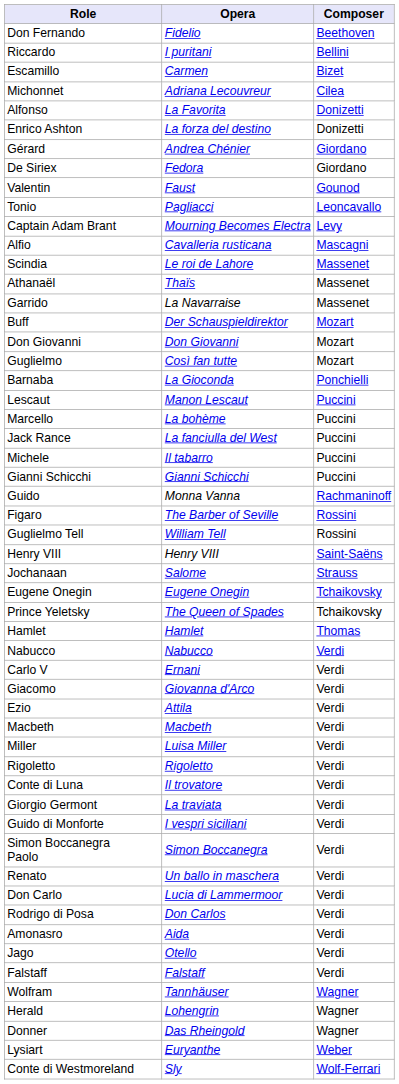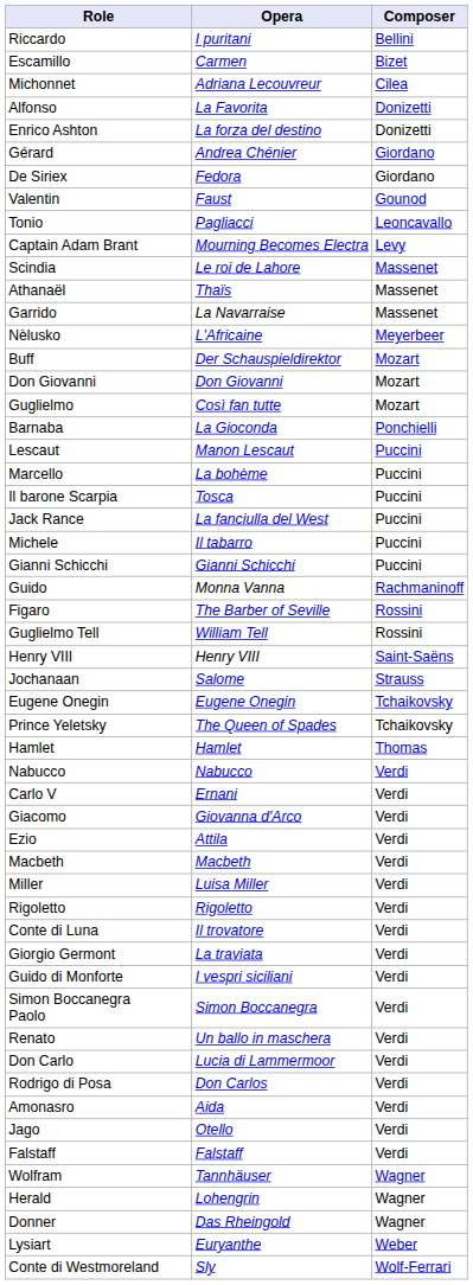- row: Don Fernando | Fidelio | Beethoven
- row: Alfio | Cavalleria rusticana | Mascagni
+ row: Nèlusko | L'Africaine | Meyerbeer
+ row: Il barone Scarpia | Tosca | Puccini
